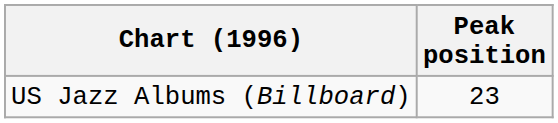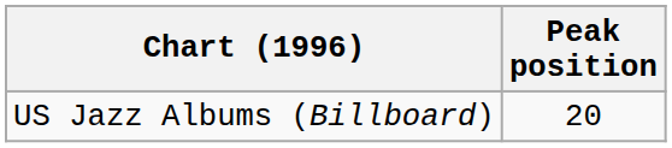US Jazz Albums (Billboard) | Peak position: 23 -> 20
